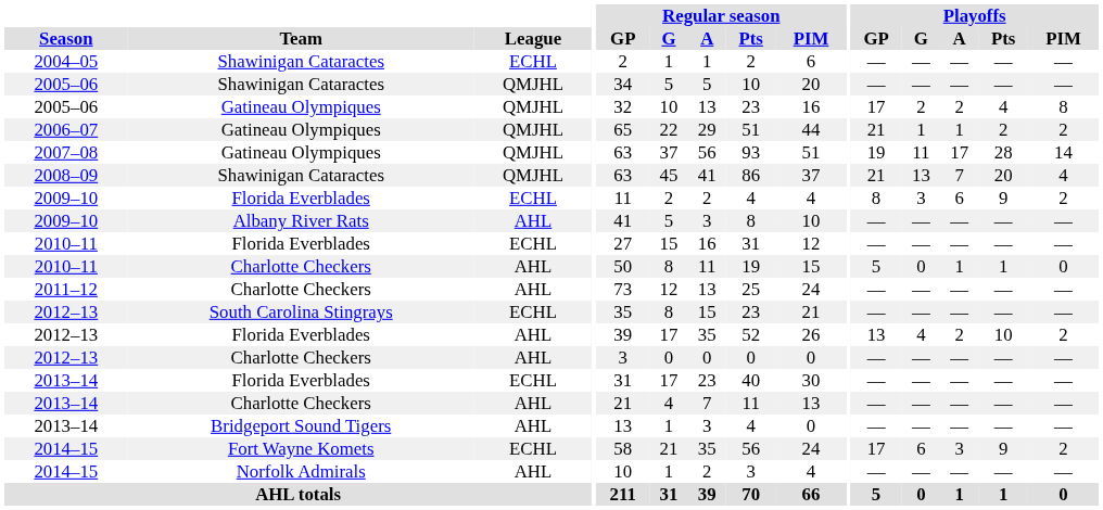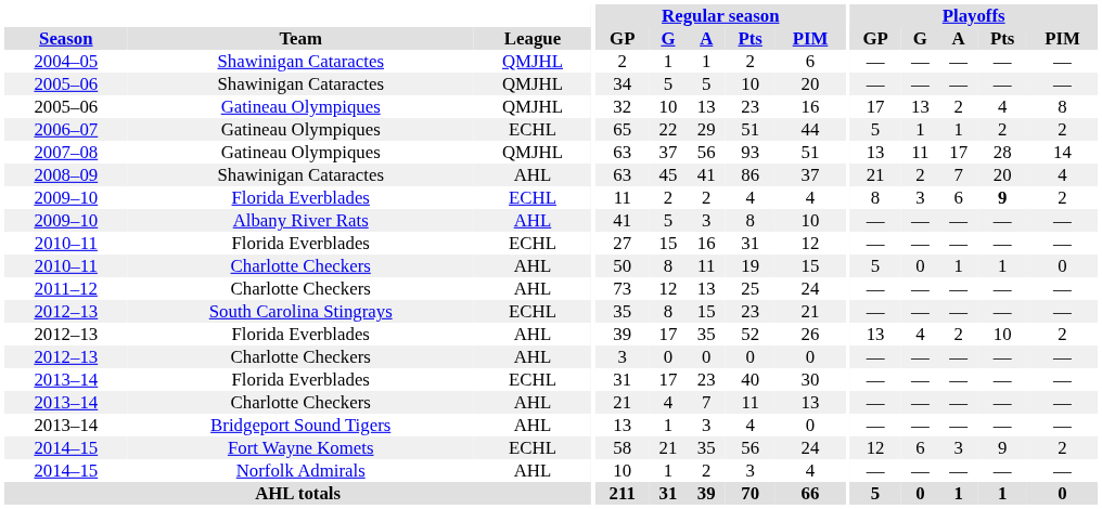2004–05 | League: ECHL -> QMJHL
2005–06 / Gatineau Olympiques | Playoffs / G: 2 -> 13
2006–07 | League: QMJHL -> ECHL
2006–07 | Playoffs / GP: 21 -> 5
2007–08 | Playoffs / GP: 19 -> 13
2008–09 | League: QMJHL -> AHL
2008–09 | Playoffs / G: 13 -> 2
2009–10 / Florida Everblades | Playoffs / Pts: normal -> bold
2014–15 / Fort Wayne Komets | Playoffs / GP: 17 -> 12
